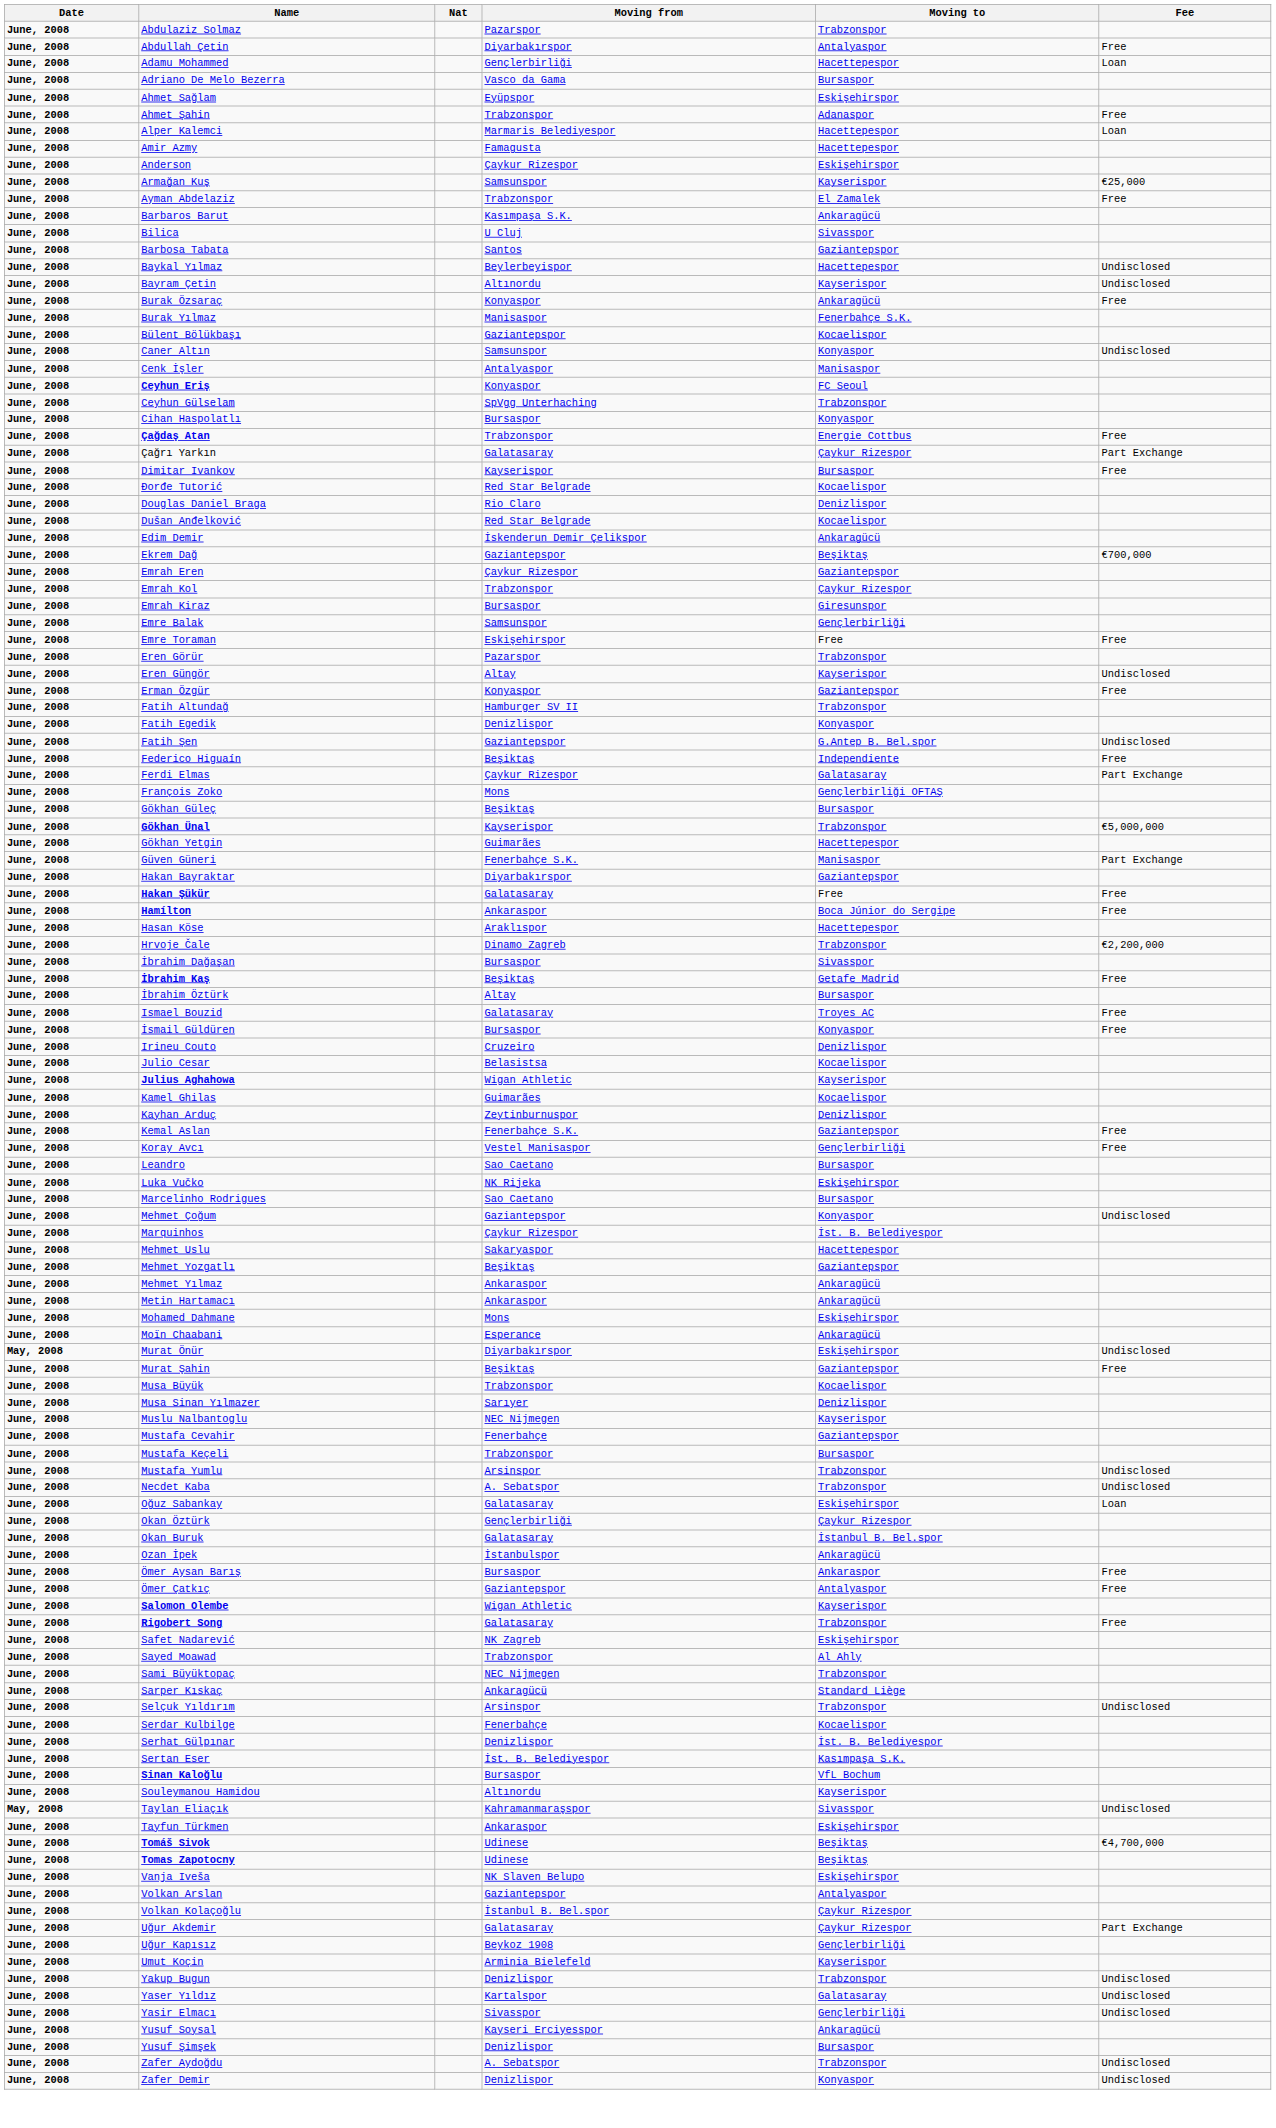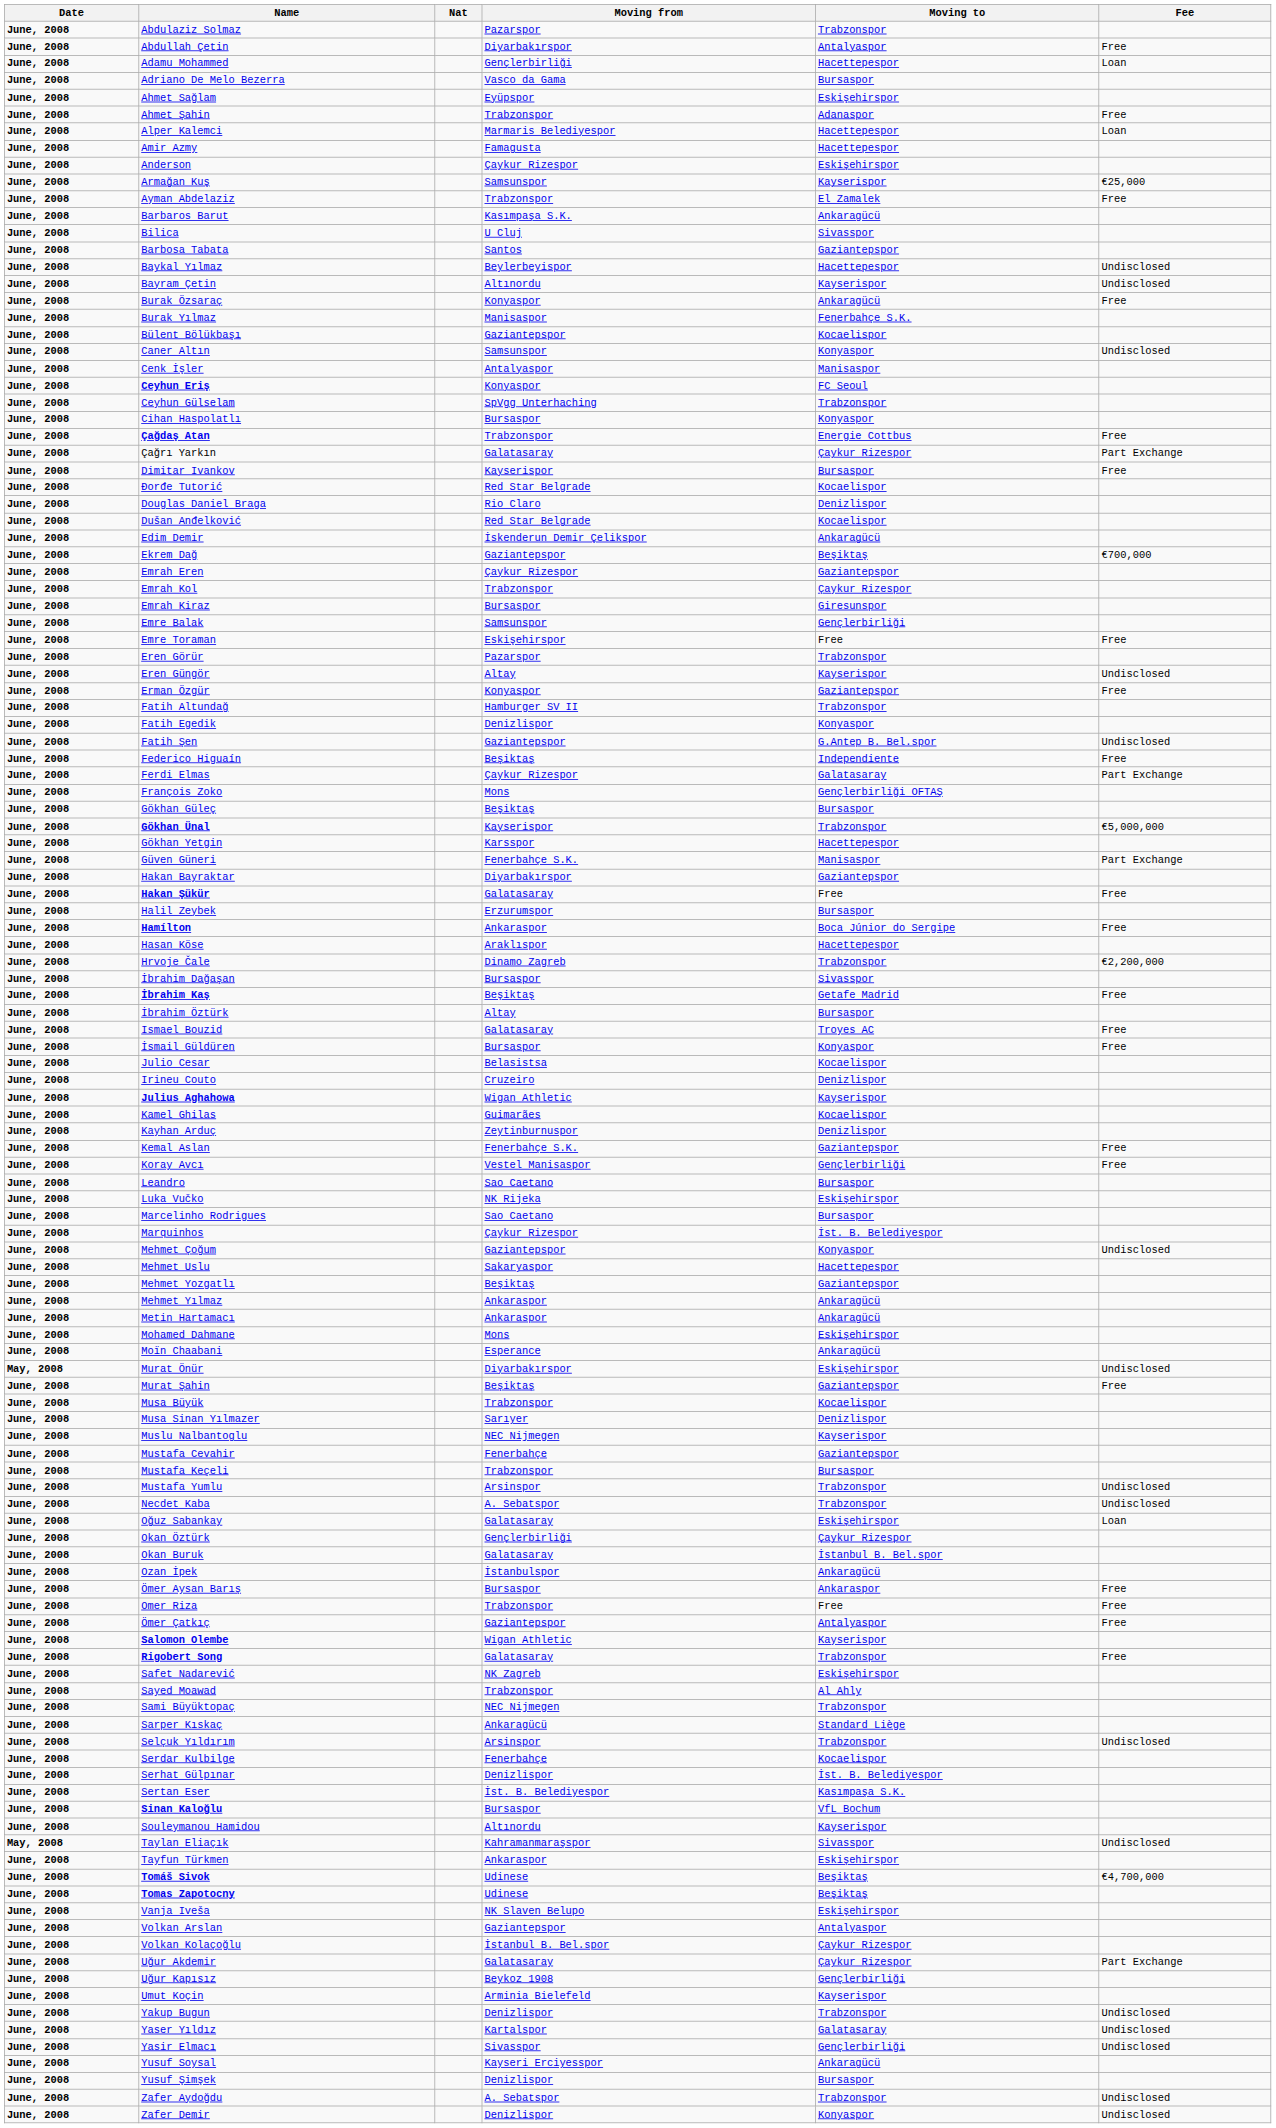Gökhan Yetgin | Moving from: Guimarães -> Karsspor
+ row: June, 2008 | Halil Zeybek | Erzurumspor | Bursaspor
rows swapped: Irineu Couto <-> Julio Cesar
rows swapped: Marquinhos <-> Mehmet Çoğum
+ row: June, 2008 | Omer Riza | Trabzonspor | Free | Free
